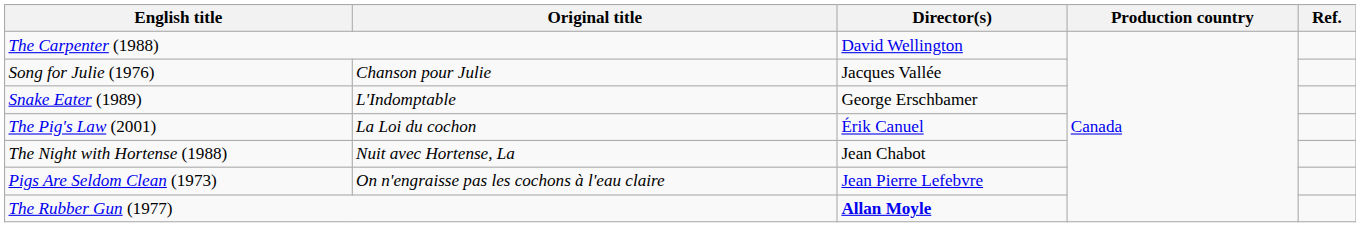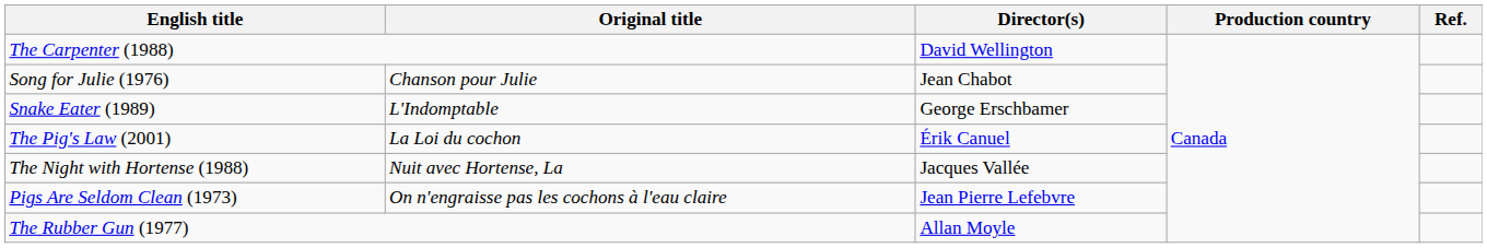Song for Julie (1976) | Director(s): Jacques Vallée -> Jean Chabot
The Night with Hortense (1988) | Director(s): Jean Chabot -> Jacques Vallée
The Rubber Gun (1977) | Director(s): bold -> normal
